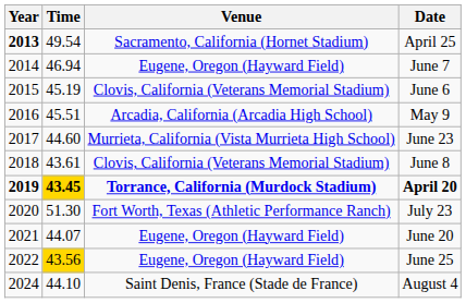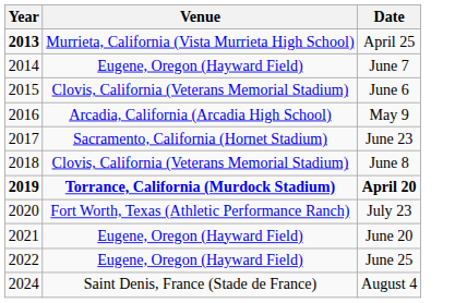- column: Time | 49.54 | 46.94 | 45.19 | 45.51 | 44.60 | 43.61 | 43.45 | 51.30 | 44.07 | 43.56 | 44.10
April 25 | Venue: Sacramento, California (Hornet Stadium) -> Murrieta, California (Vista Murrieta High School)
June 23 | Venue: Murrieta, California (Vista Murrieta High School) -> Sacramento, California (Hornet Stadium)
